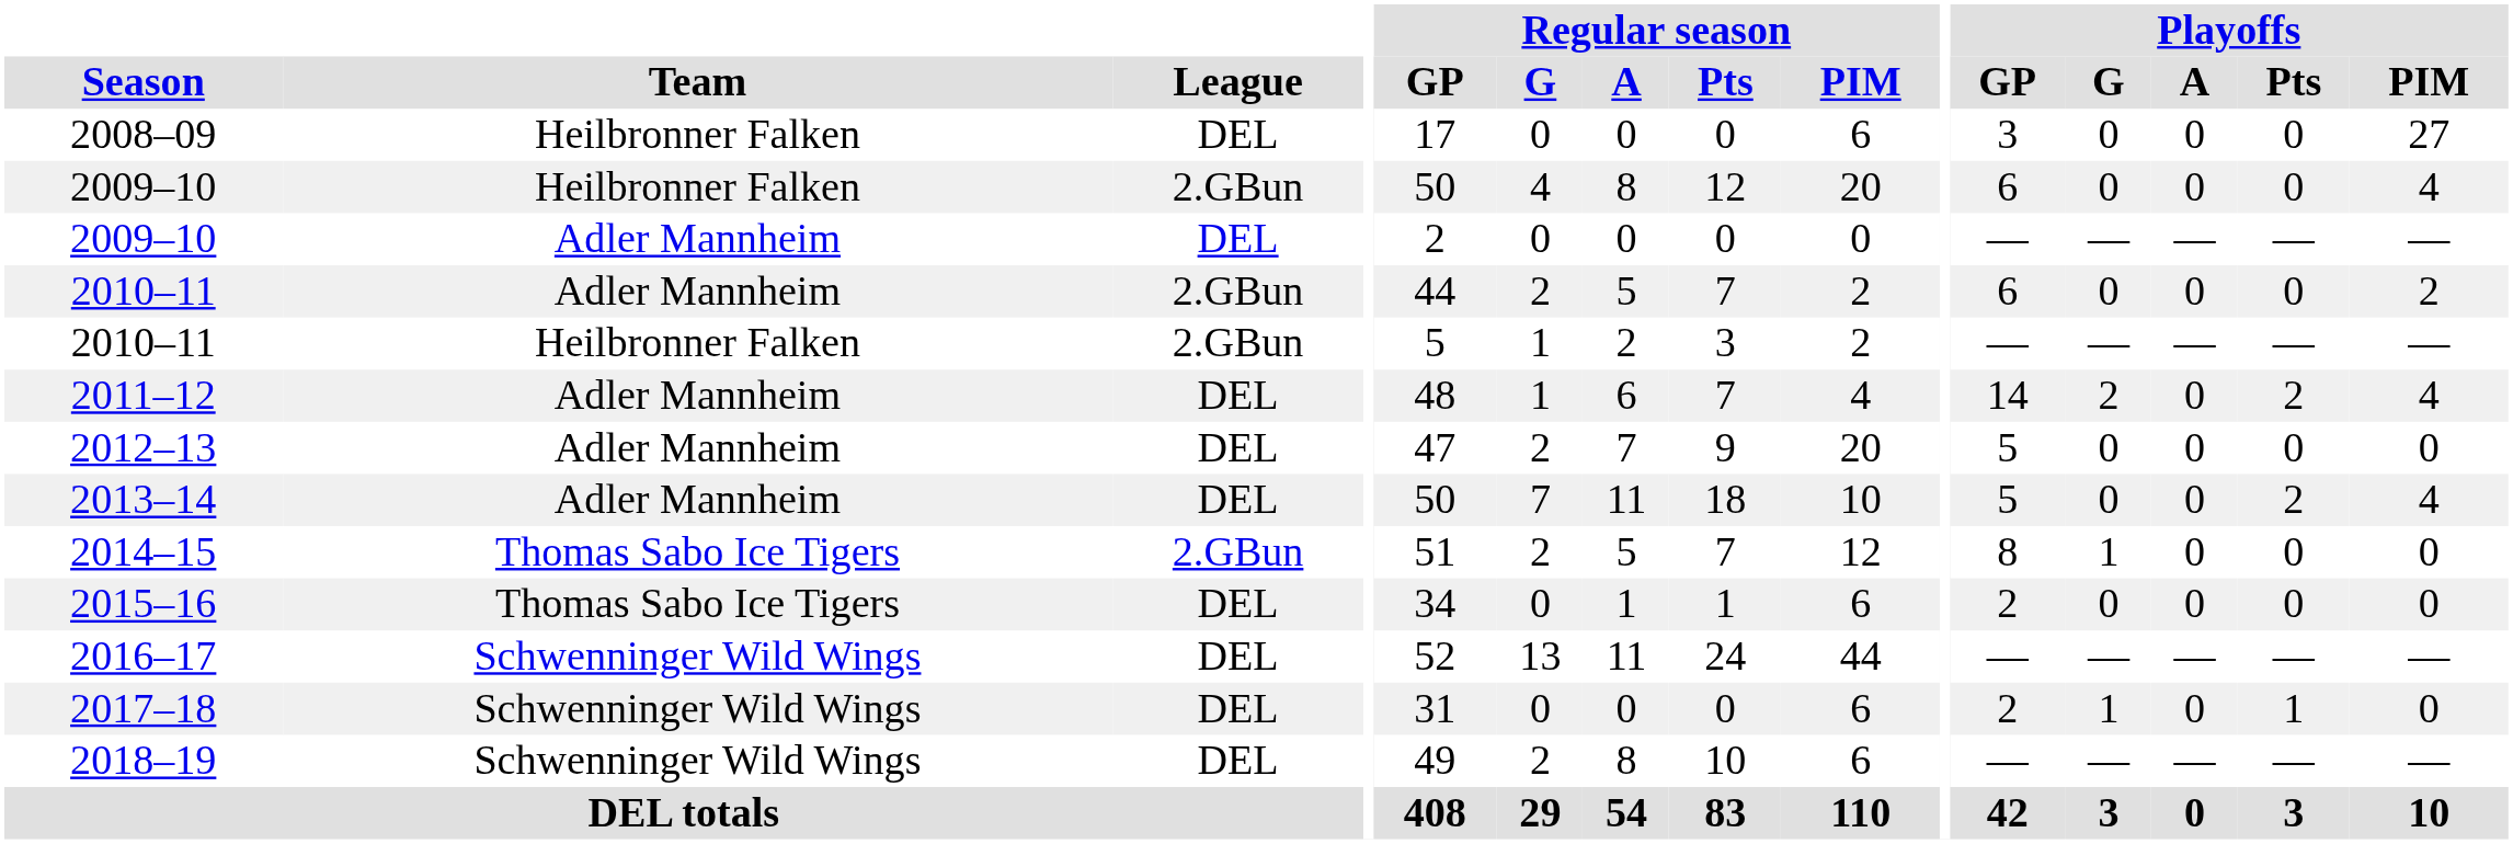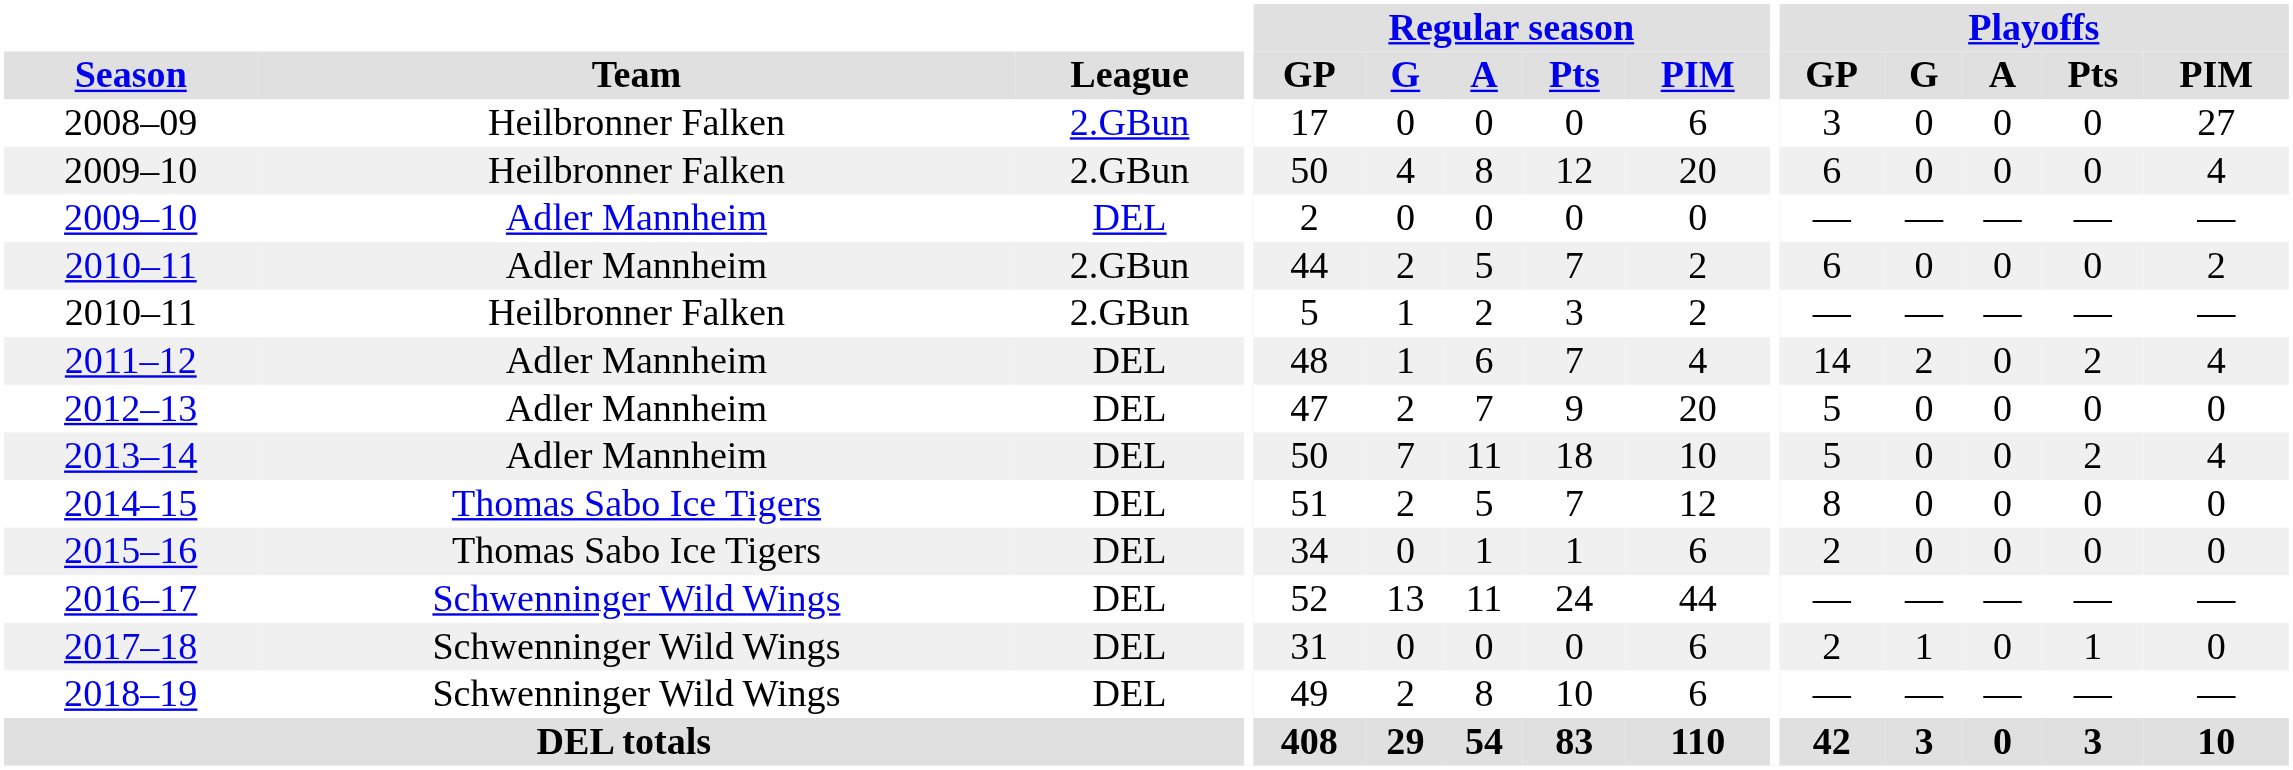2008–09 | League: DEL -> 2.GBun
2014–15 | League: 2.GBun -> DEL
2014–15 | Playoffs / G: 1 -> 0
